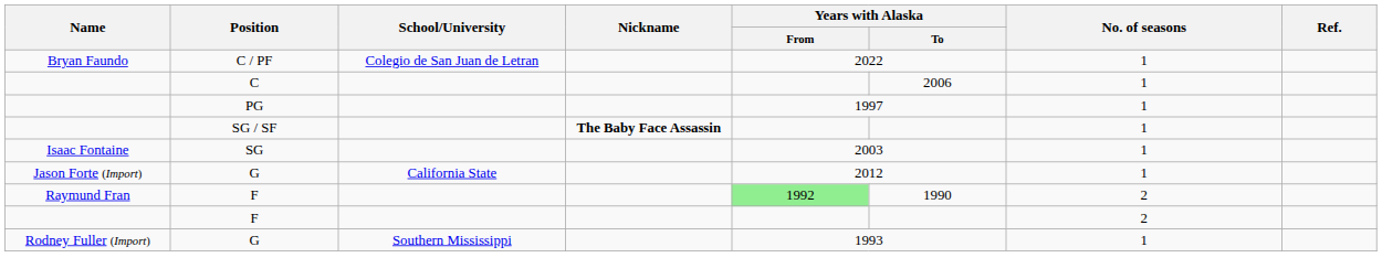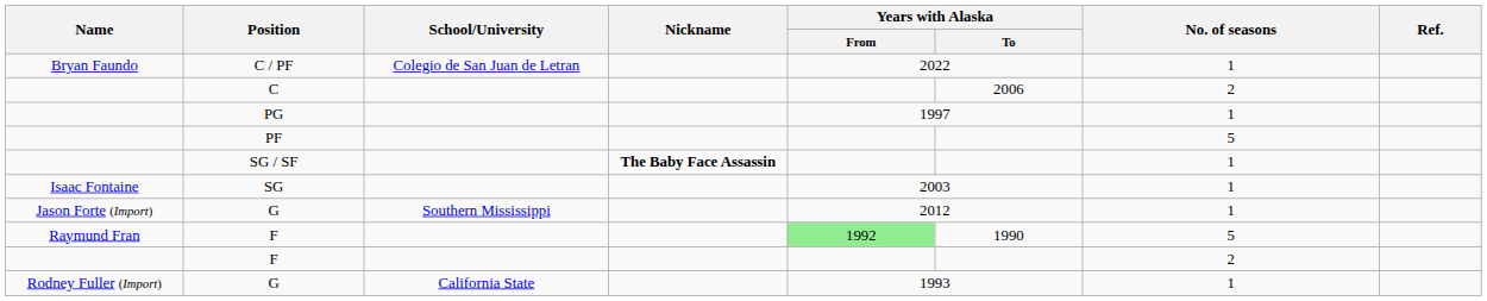C | No. of seasons: 1 -> 2
+ row: PF | 5
Jason Forte (Import) / G | School/University: California State -> Southern Mississippi
Raymund Fran / F | No. of seasons: 2 -> 5
Rodney Fuller (Import) / G | School/University: Southern Mississippi -> California State
